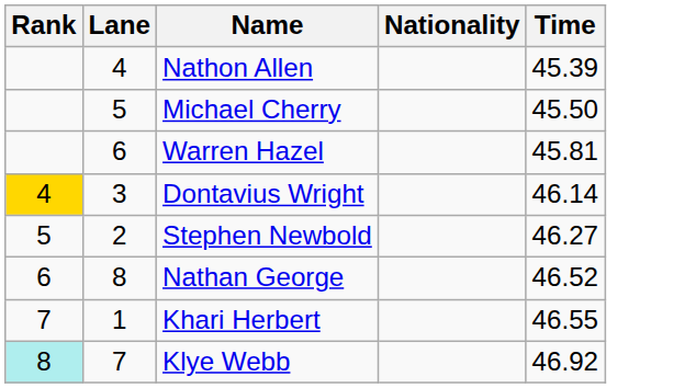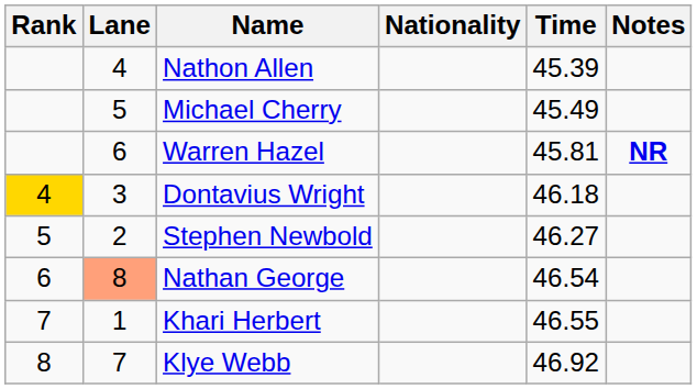+ column: Notes | NR
Michael Cherry | Time: 45.50 -> 45.49
Dontavius Wright | Time: 46.14 -> 46.18
Nathan George | Lane: no background -> lightsalmon background
Nathan George | Time: 46.52 -> 46.54
Klye Webb | Rank: paleturquoise background -> no background
